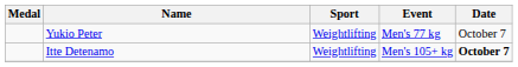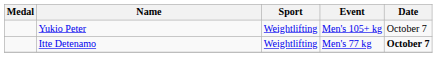Yukio Peter | Event: Men's 77 kg -> Men's 105+ kg
Itte Detenamo | Event: Men's 105+ kg -> Men's 77 kg
